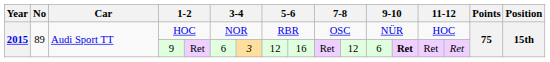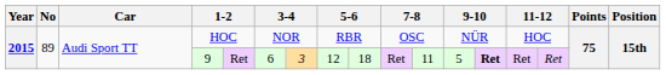9 | column 9: 16 -> 18
9 | column 11: 12 -> 11
9 | column 12: 6 -> 5
